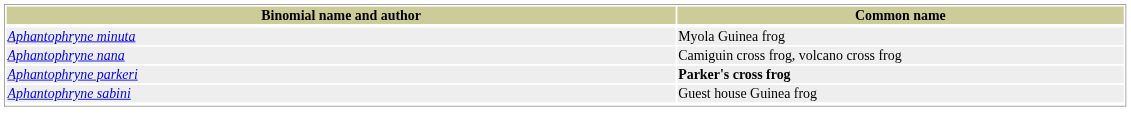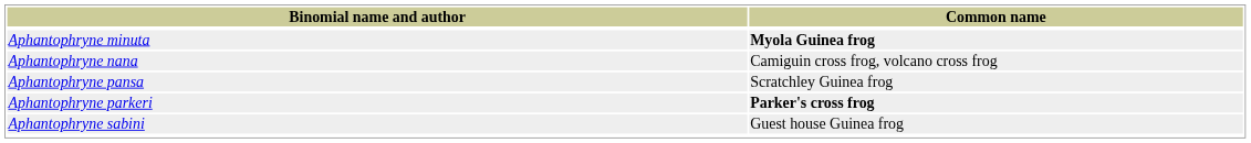Aphantophryne minuta | Common name: normal -> bold
+ row: Aphantophryne pansa | Scratchley Guinea frog
